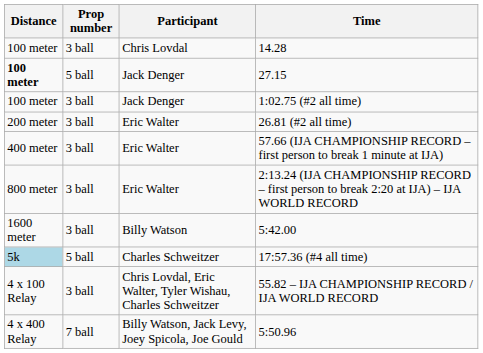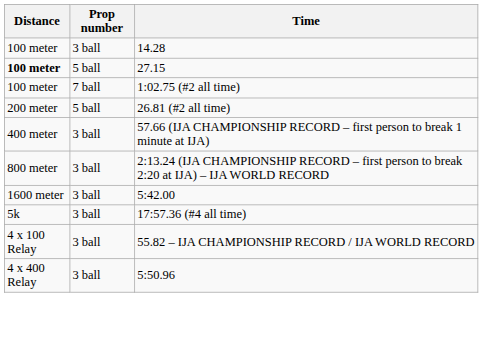- column: Participant | Chris Lovdal | Jack Denger | Jack Denger | Eric Walter | Eric Walter | Eric Walter | Billy Watson | Charles Schweitzer | Chris Lovdal, Eric Walter, Tyler Wishau, Charles Schweitzer | Billy Watson, Jack Levy, Joey Spicola, Joe Gould
1:02.75 (#2 all time) | Prop number: 3 ball -> 7 ball
26.81 (#2 all time) | Prop number: 3 ball -> 5 ball
17:57.36 (#4 all time) | Distance: lightblue background -> no background
17:57.36 (#4 all time) | Prop number: 5 ball -> 3 ball
5:50.96 | Prop number: 7 ball -> 3 ball
